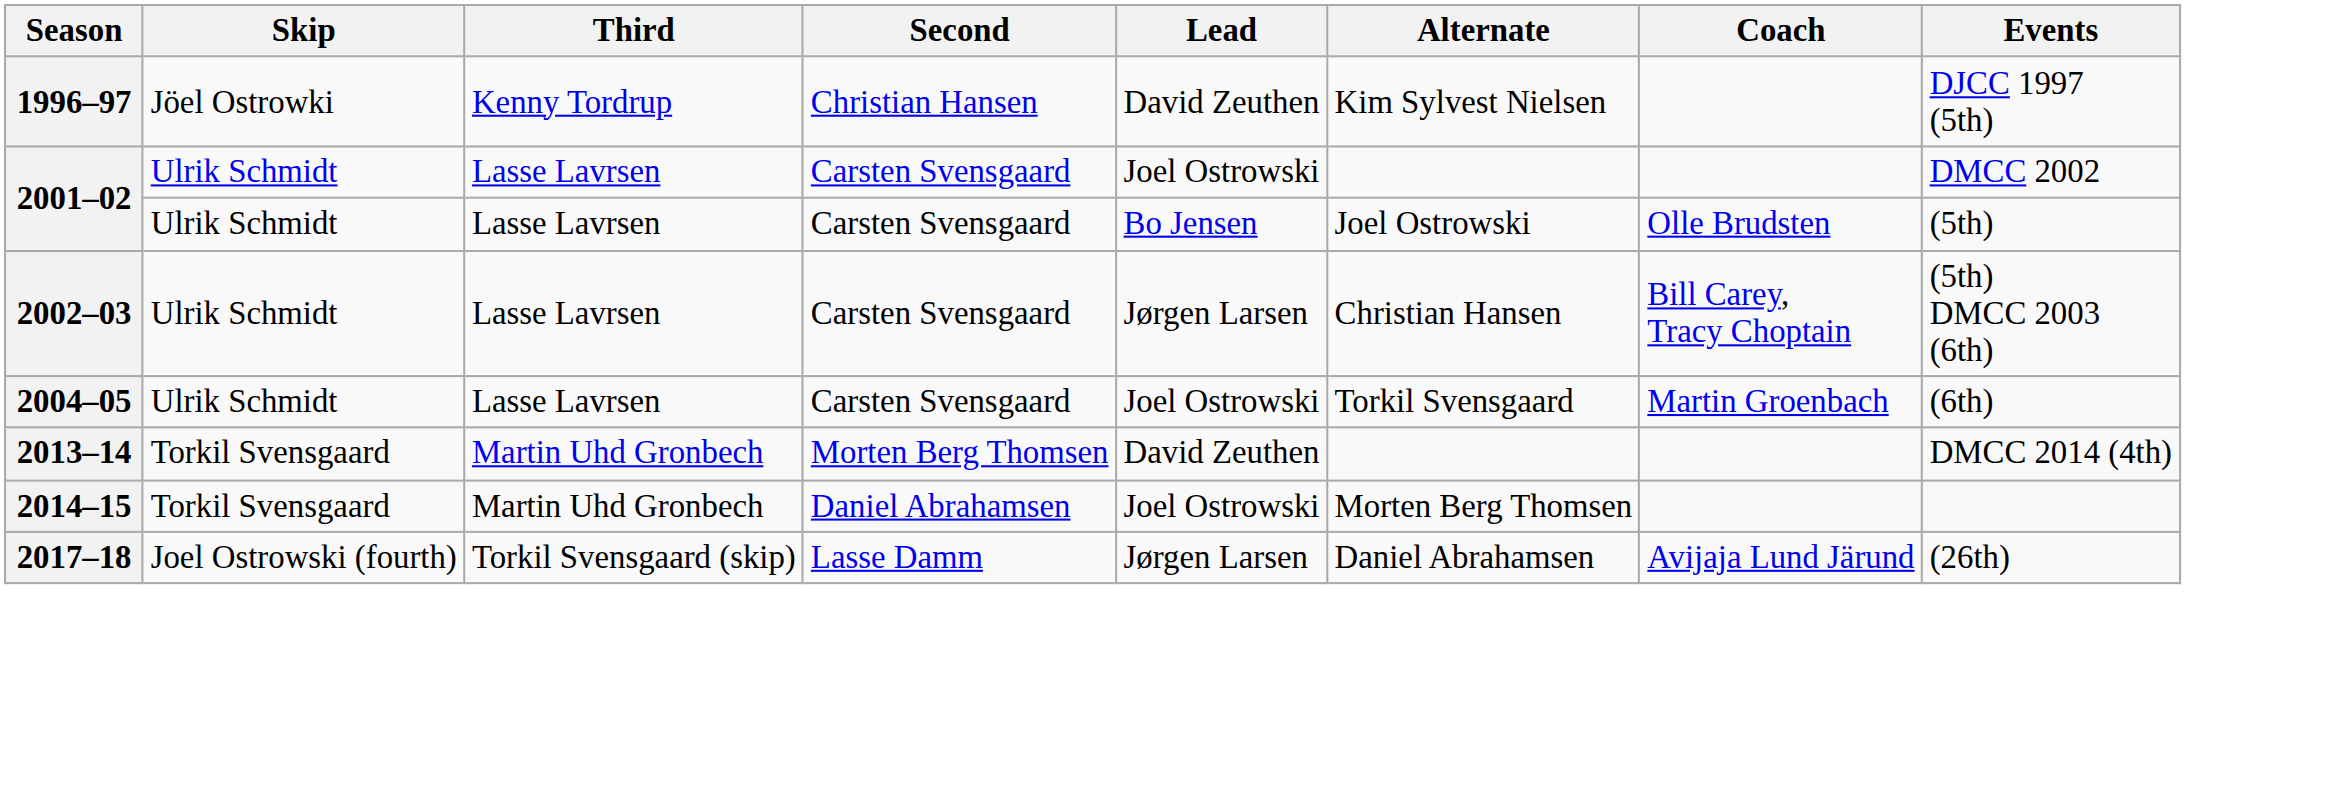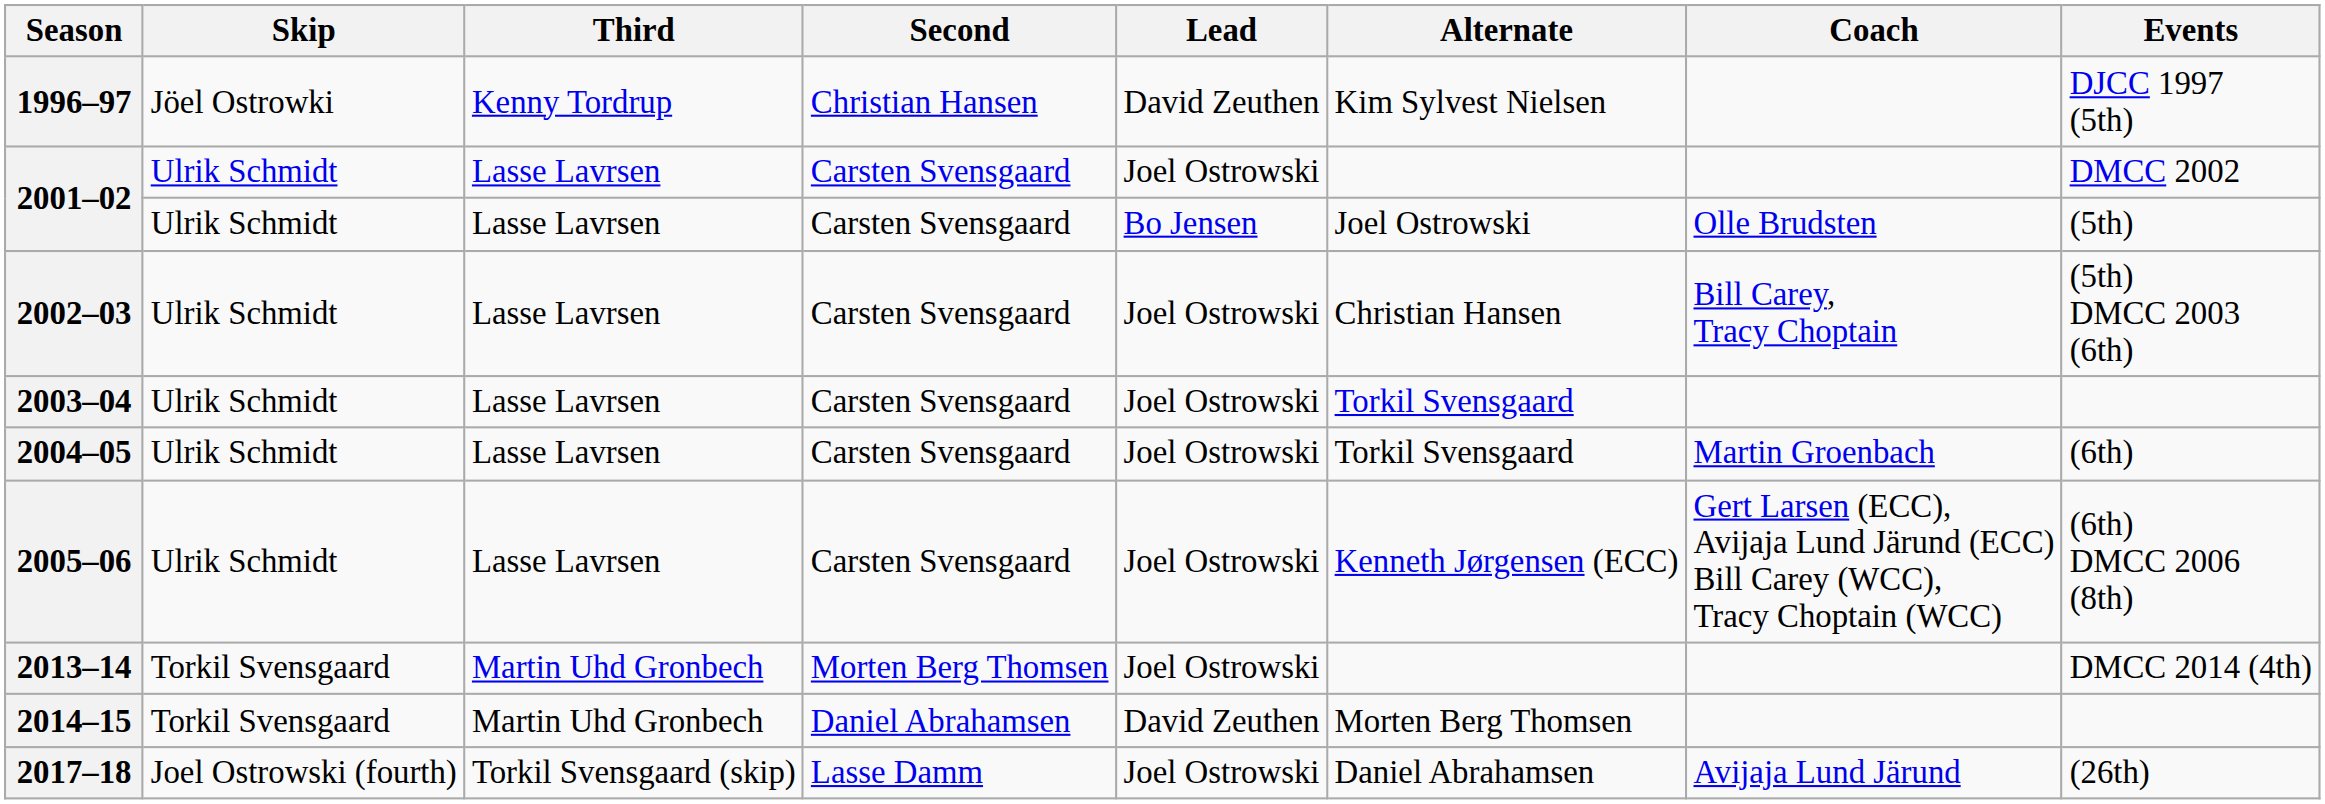2002–03 | Lead: Jørgen Larsen -> Joel Ostrowski
+ row: 2003–04 | Ulrik Schmidt | Lasse Lavrsen | Carsten Svensgaard | Joel Ostrowski | Torkil Svensgaard
+ row: 2005–06 | Ulrik Schmidt | Lasse Lavrsen | Carsten Svensgaard | Joel Ostrowski | Kenneth Jørgensen (ECC) | Gert Larsen (ECC), Avijaja Lund Järund (ECC) Bill Carey (WCC), Tracy Choptain (WCC) | (6th) DMCC 2006 (8th)
2013–14 | Lead: David Zeuthen -> Joel Ostrowski
2014–15 | Lead: Joel Ostrowski -> David Zeuthen
2017–18 | Lead: Jørgen Larsen -> Joel Ostrowski
